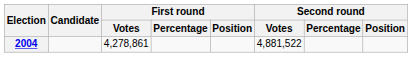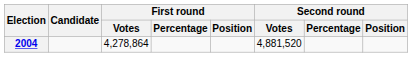2004 | First round / Votes: 4,278,861 -> 4,278,864
2004 | Second round / Votes: 4,881,522 -> 4,881,520
